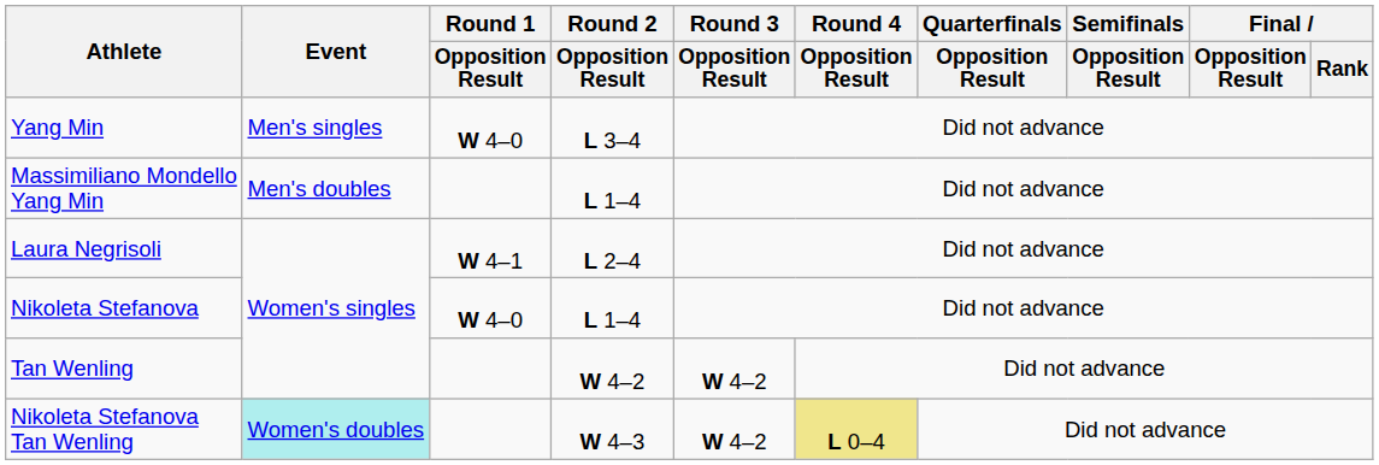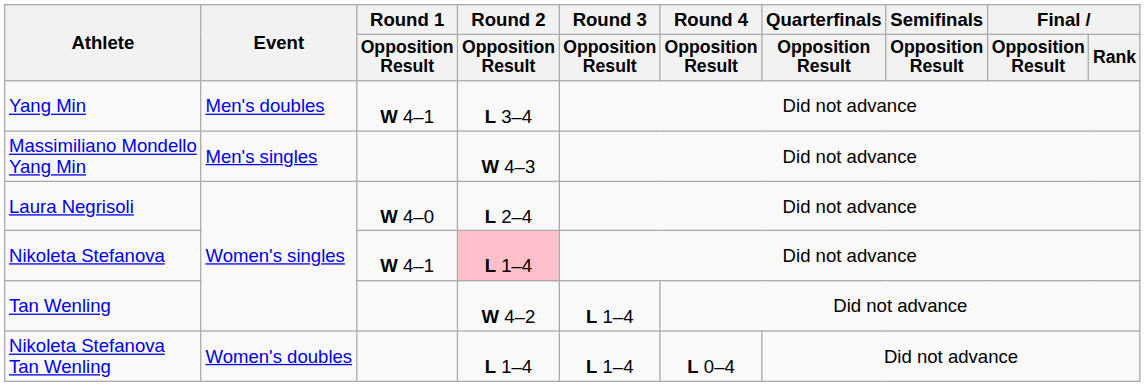Yang Min | Event: Men's singles -> Men's doubles
Yang Min | Round 1 / Opposition Result: W 4–0 -> W 4–1
Massimiliano Mondello Yang Min | Event: Men's doubles -> Men's singles
Massimiliano Mondello Yang Min | Round 2 / Opposition Result: L 1–4 -> W 4–3
Laura Negrisoli | Round 1 / Opposition Result: W 4–1 -> W 4–0
Nikoleta Stefanova | Round 1 / Opposition Result: W 4–0 -> W 4–1
Nikoleta Stefanova | Round 2 / Opposition Result: no background -> pink background
Tan Wenling | Round 3 / Opposition Result: W 4–2 -> L 1–4
Nikoleta Stefanova Tan Wenling | Event: paleturquoise background -> no background
Nikoleta Stefanova Tan Wenling | Round 2 / Opposition Result: W 4–3 -> L 1–4
Nikoleta Stefanova Tan Wenling | Round 3 / Opposition Result: W 4–2 -> L 1–4
Nikoleta Stefanova Tan Wenling | Round 4 / Opposition Result: khaki background -> no background
